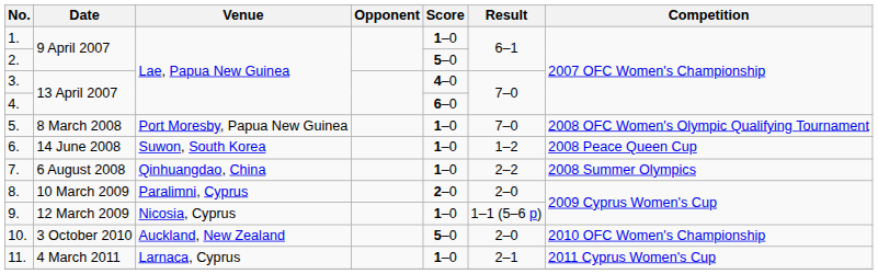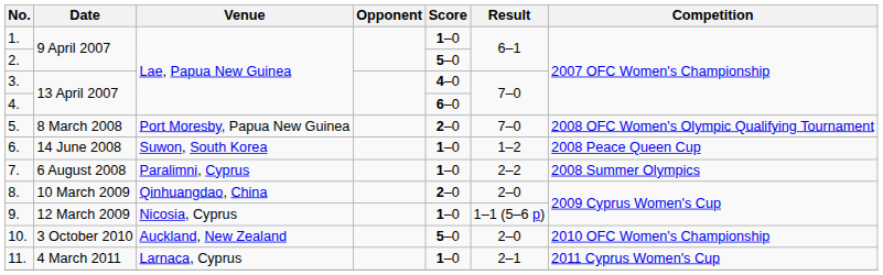5. | Score: 1–0 -> 2–0
7. | Venue: Qinhuangdao, China -> Paralimni, Cyprus
8. | Venue: Paralimni, Cyprus -> Qinhuangdao, China
